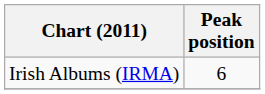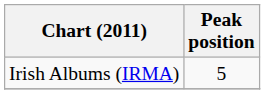Irish Albums (IRMA) | Peak position: 6 -> 5
